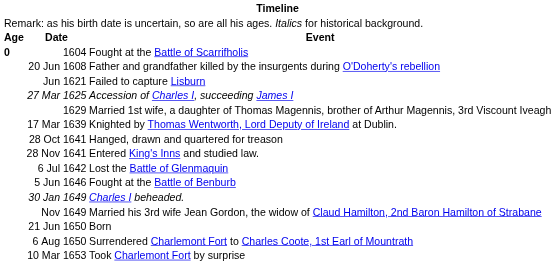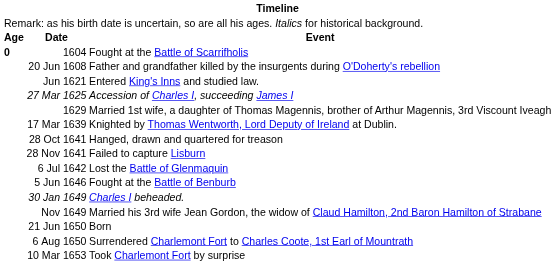Jun 1621 | column 3: Failed to capture Lisburn -> Entered King's Inns and studied law.
28 Nov 1641 | column 3: Entered King's Inns and studied law. -> Failed to capture Lisburn
